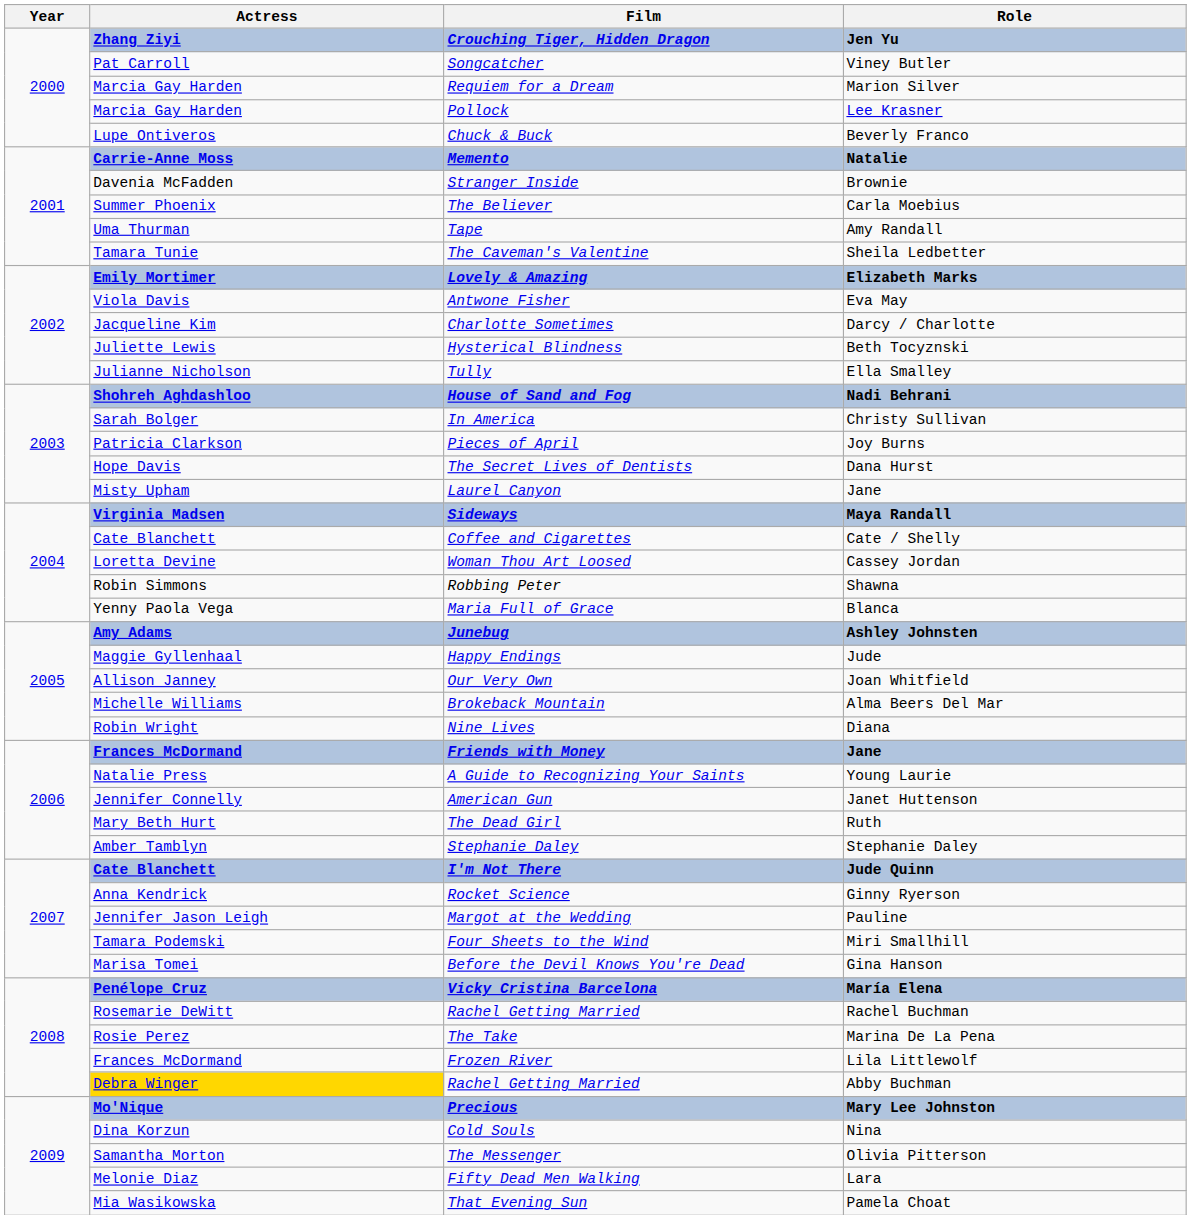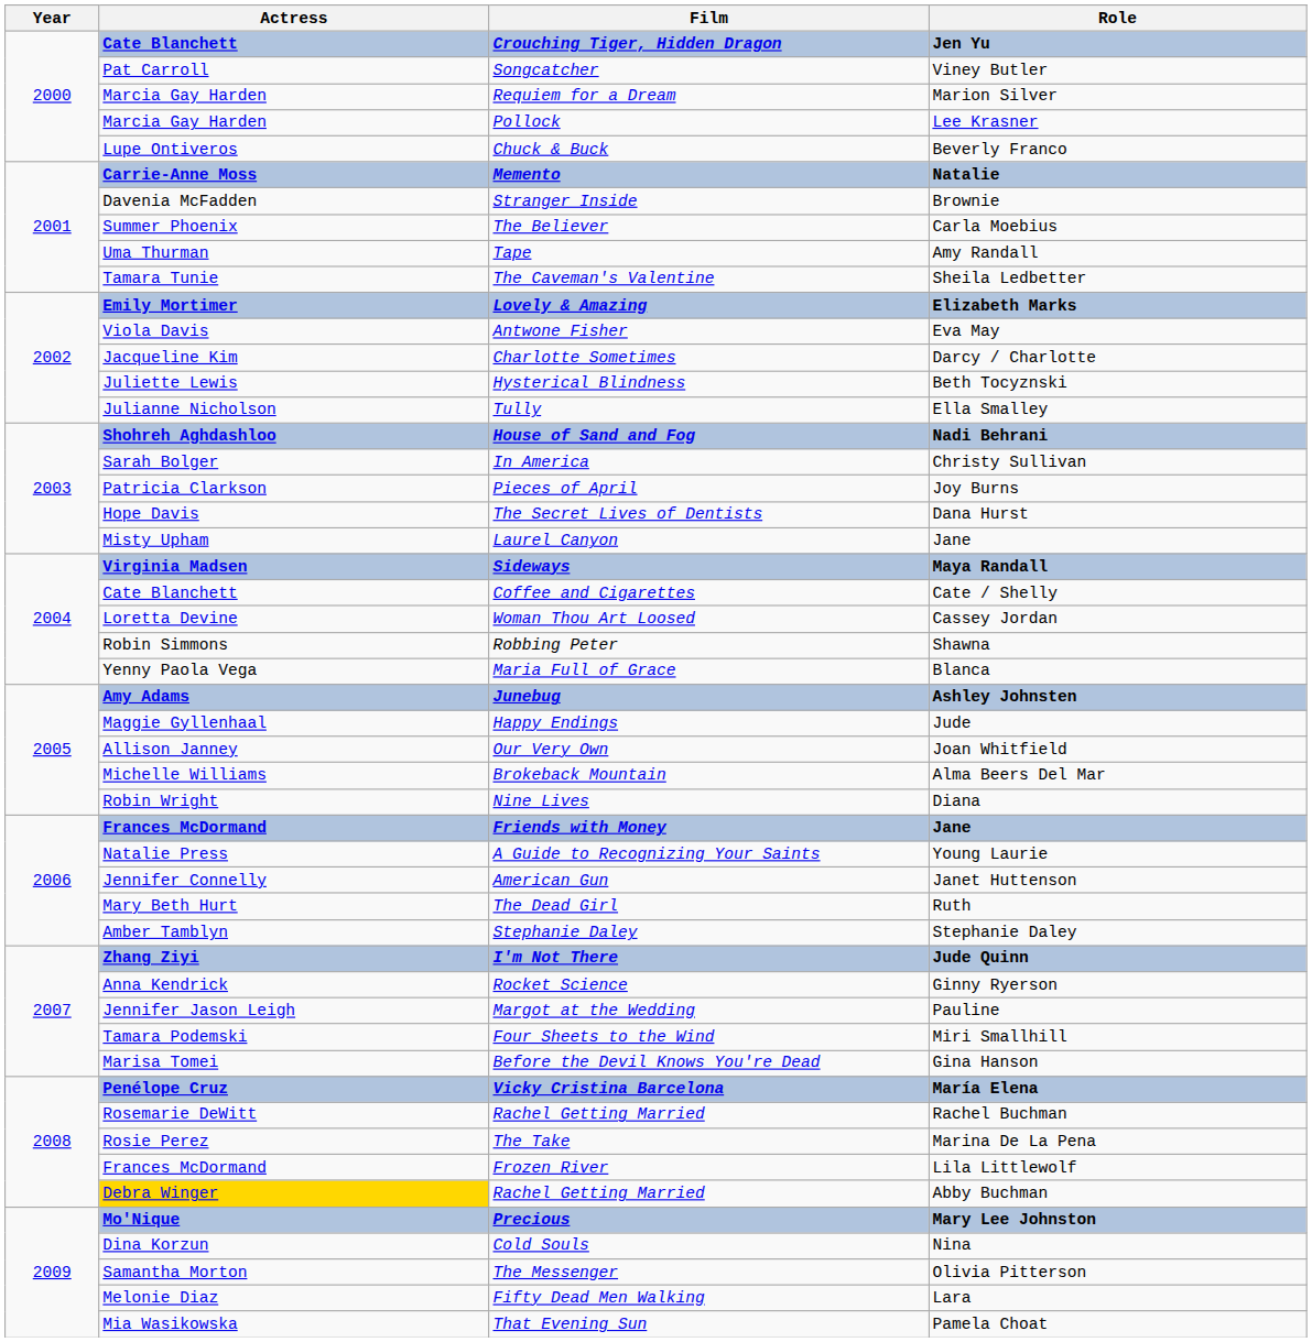Crouching Tiger, Hidden Dragon | Actress: Zhang Ziyi -> Cate Blanchett
I'm Not There | Actress: Cate Blanchett -> Zhang Ziyi
